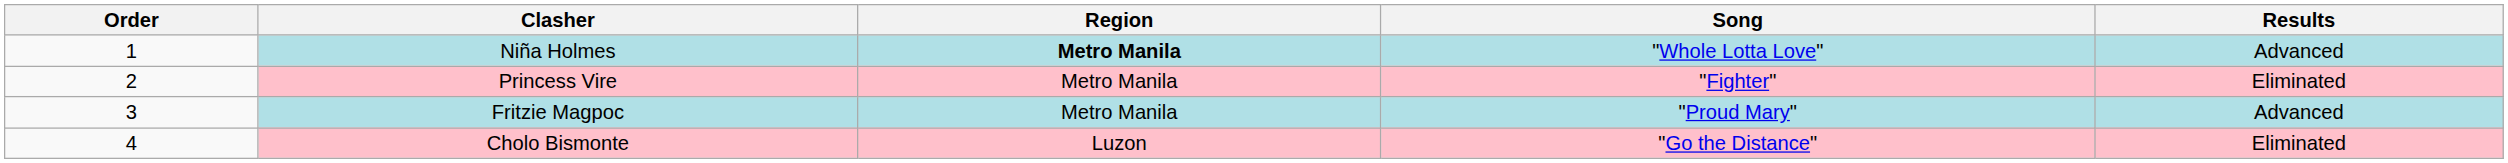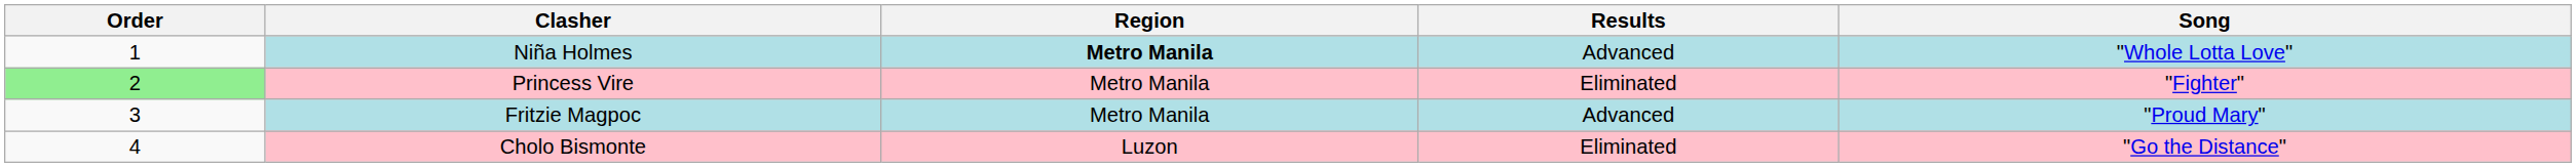columns swapped: Song <-> Results
Princess Vire | Order: no background -> lightgreen background
